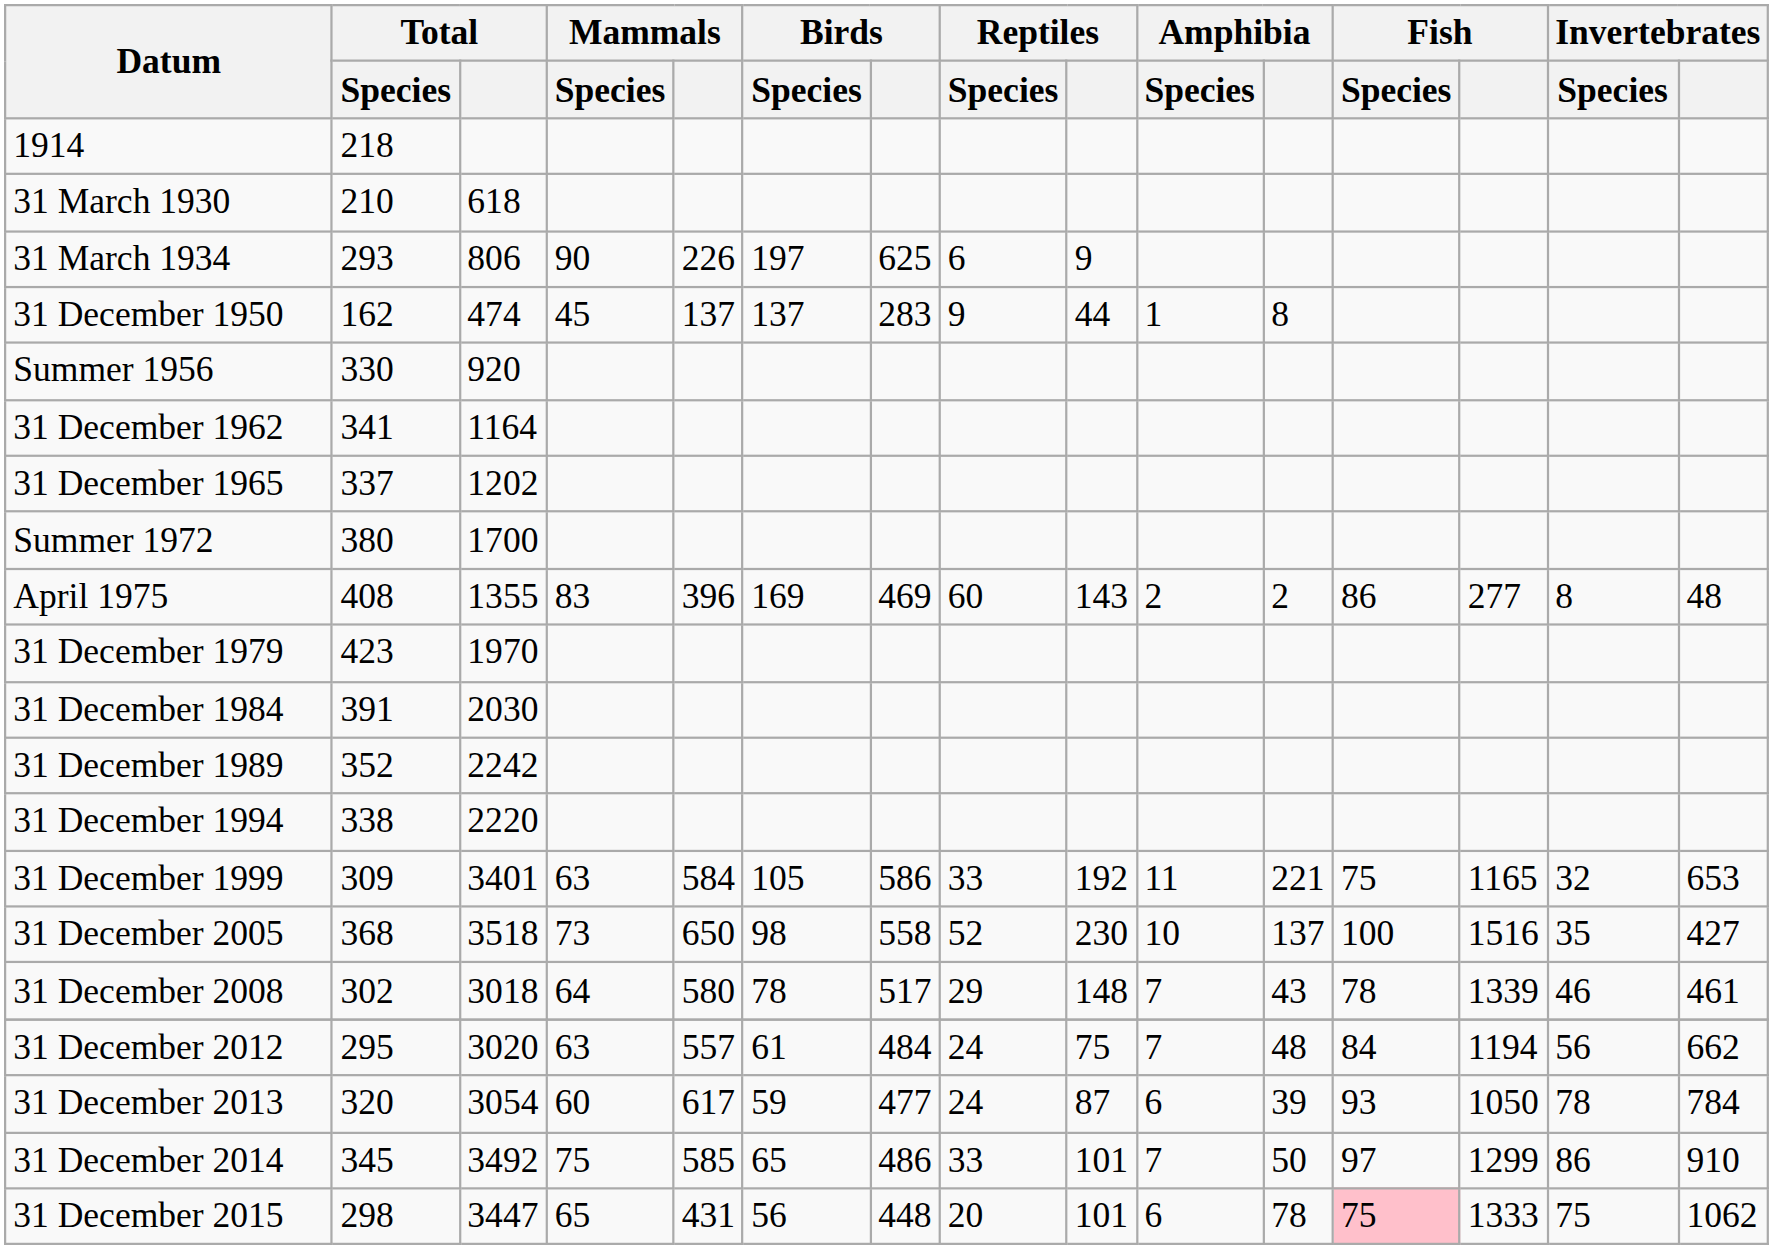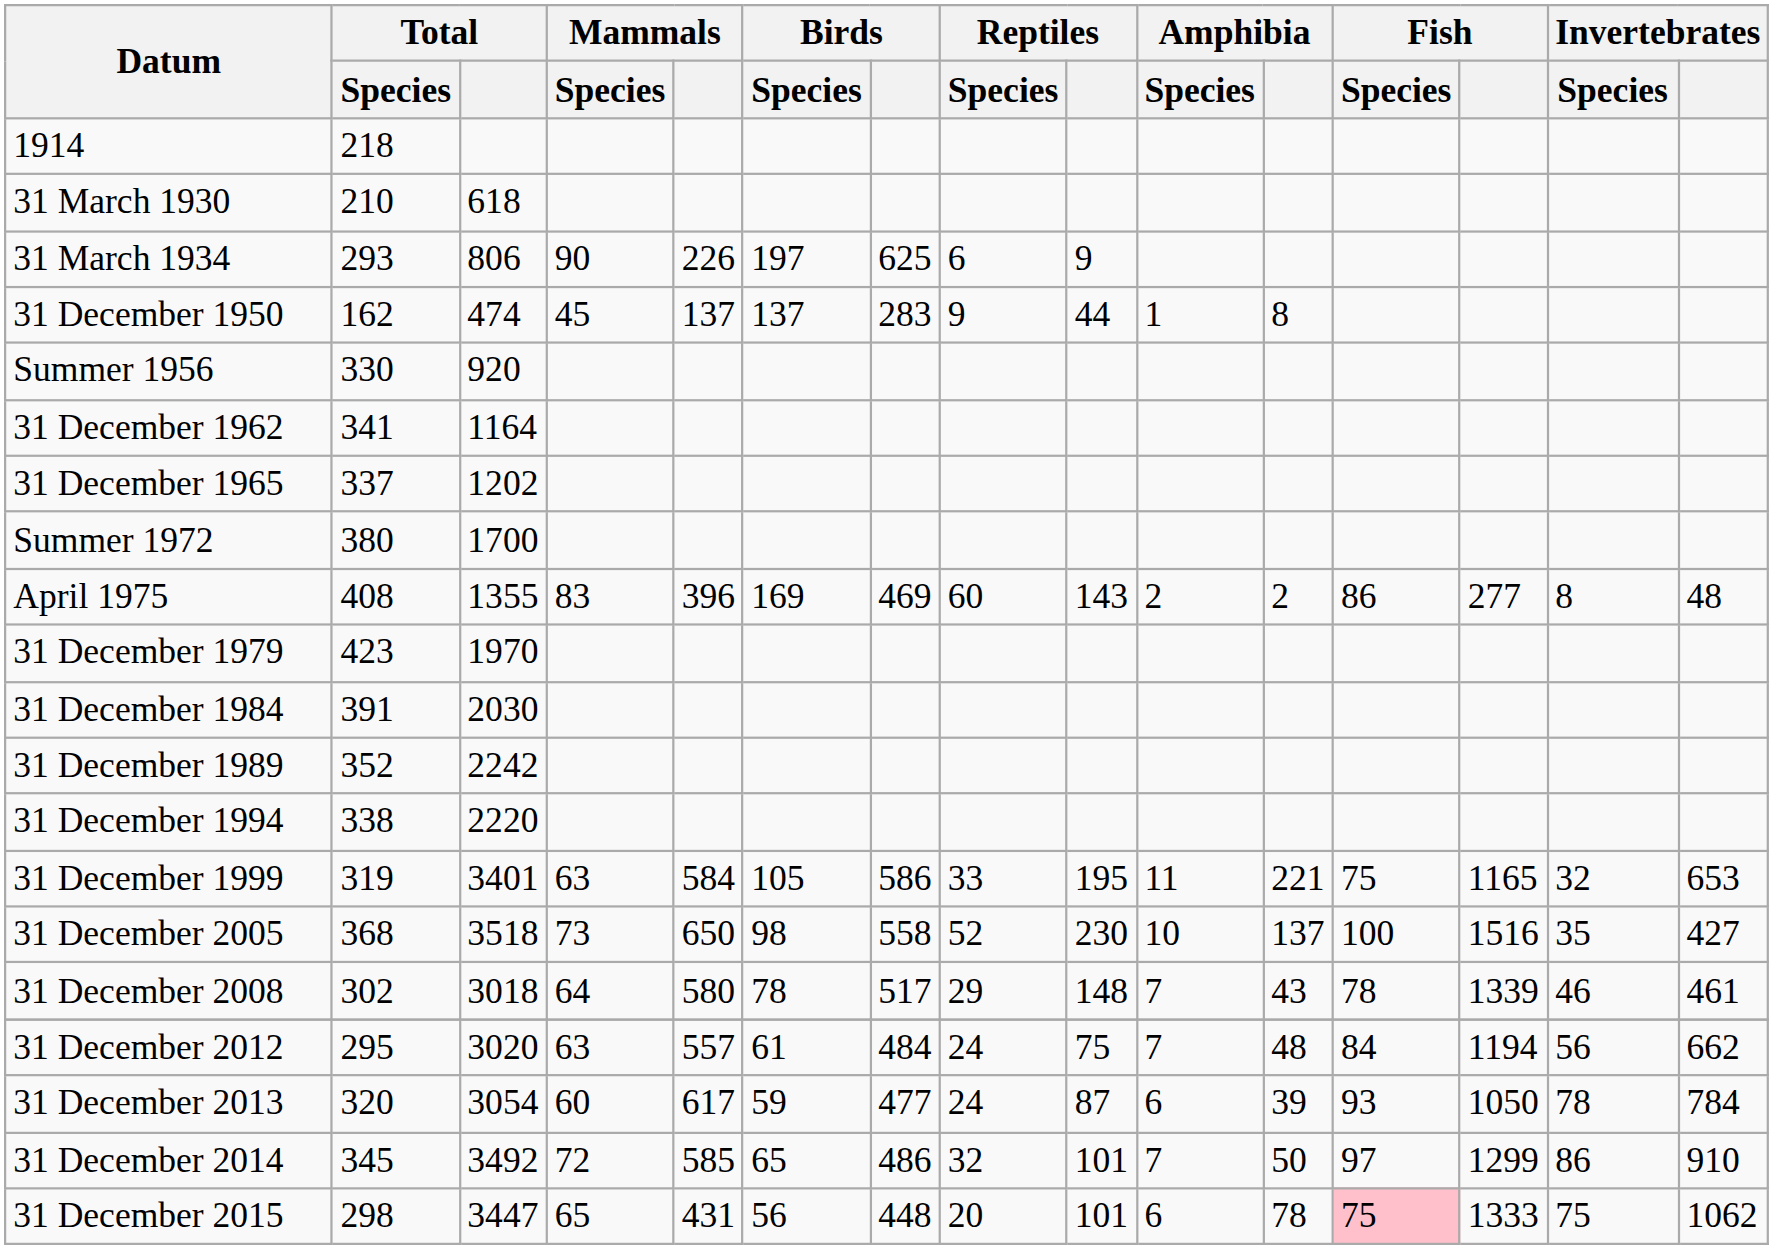31 December 1999 | Total / Species: 309 -> 319
31 December 1999 | Reptiles: 192 -> 195
31 December 2014 | Mammals / Species: 75 -> 72
31 December 2014 | Reptiles / Species: 33 -> 32
